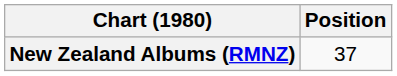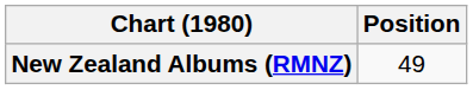New Zealand Albums (RMNZ) | Position: 37 -> 49
